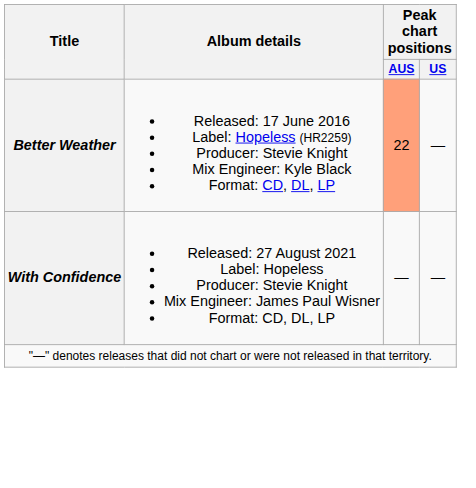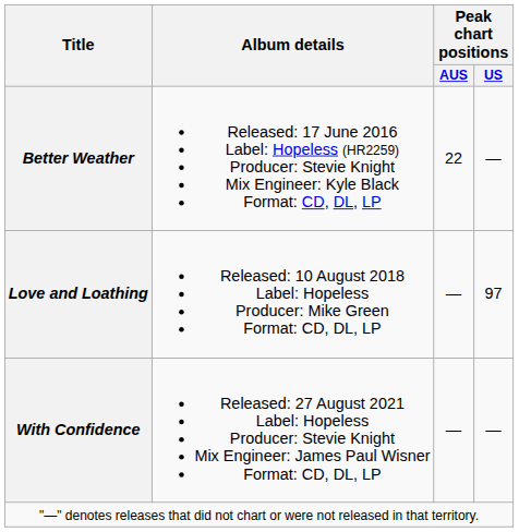Better Weather | Peak chart positions / AUS: lightsalmon background -> no background
+ row: Love and Loathing | Released: 10 August 2018 Label: Hopeless Producer: Mike Green Format: CD, DL, LP | — | 97
